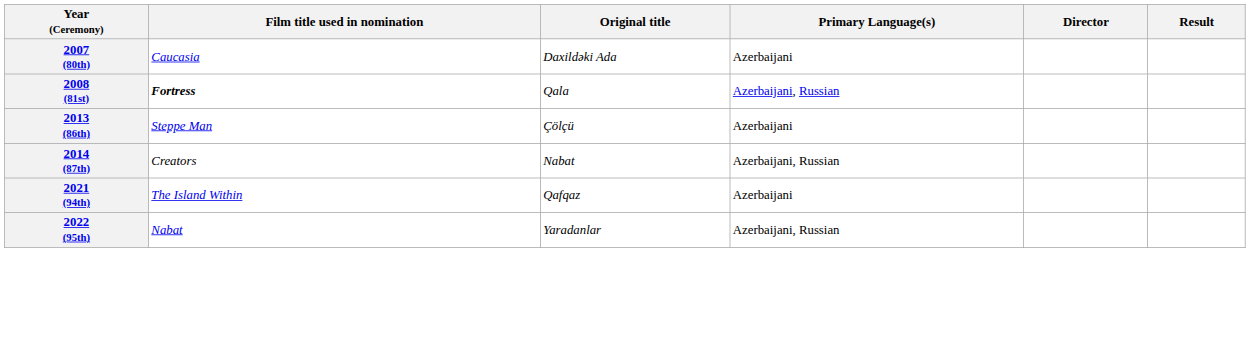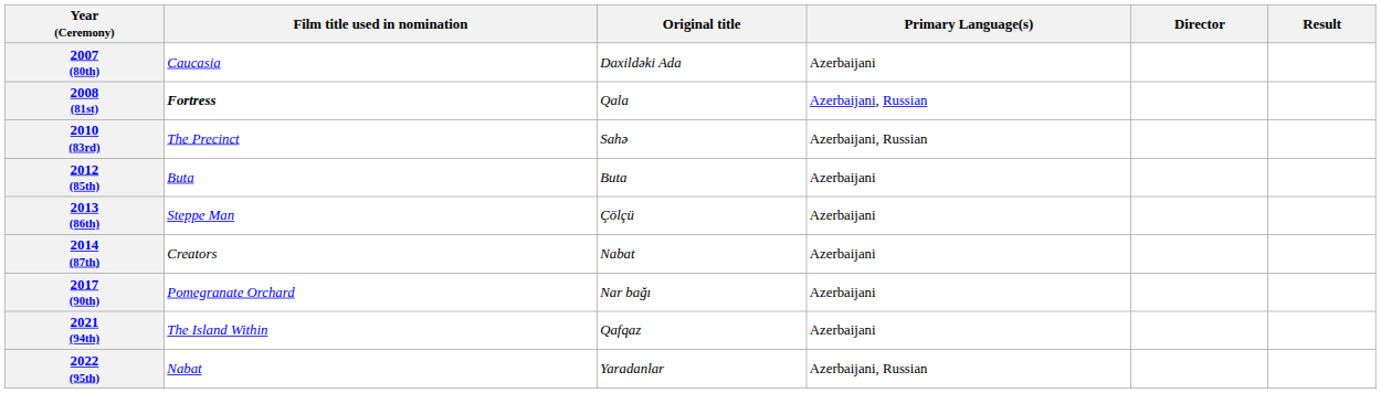+ row: 2010 (83rd) | The Precinct | Sahə | Azerbaijani, Russian
+ row: 2012 (85th) | Buta | Buta | Azerbaijani
2014 (87th) | Primary Language(s): Azerbaijani, Russian -> Azerbaijani
+ row: 2017 (90th) | Pomegranate Orchard | Nar bağı | Azerbaijani
